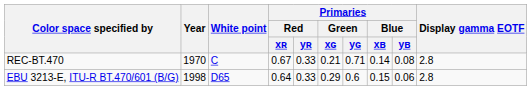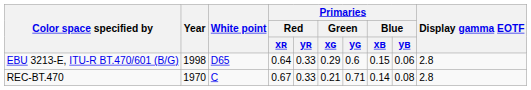rows swapped: REC-BT.470 <-> EBU 3213-E, ITU-R BT.470/601 (B/G)
